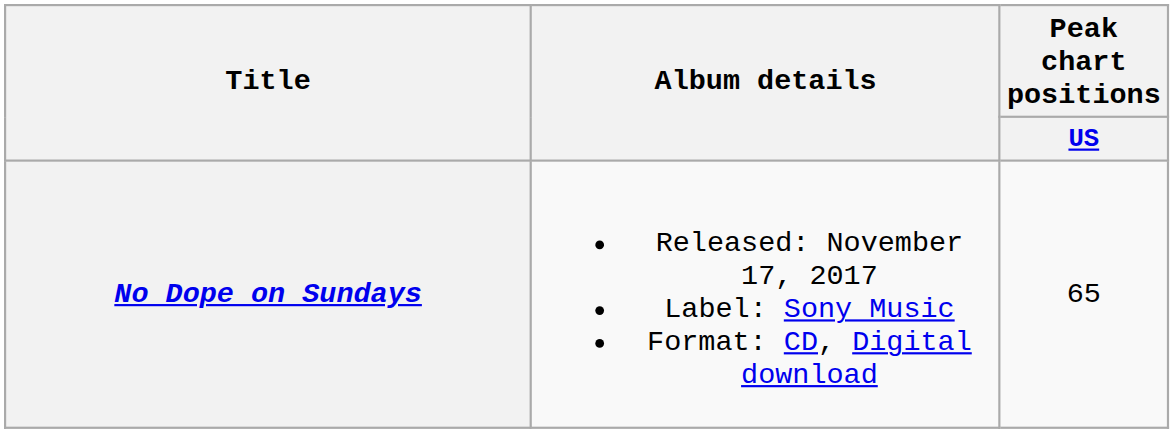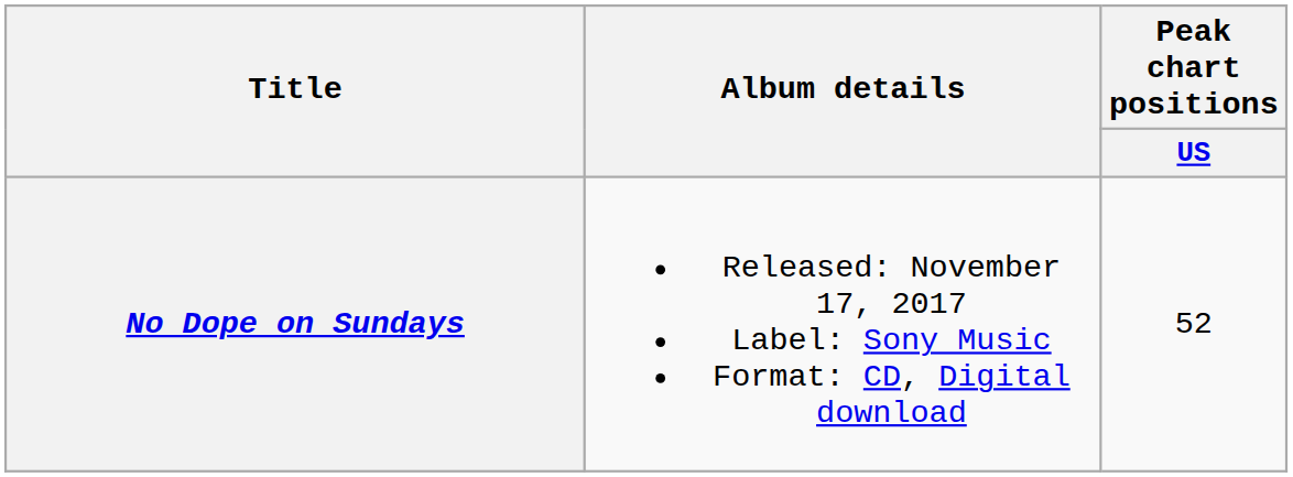No Dope on Sundays | Peak chart positions / US: 65 -> 52
